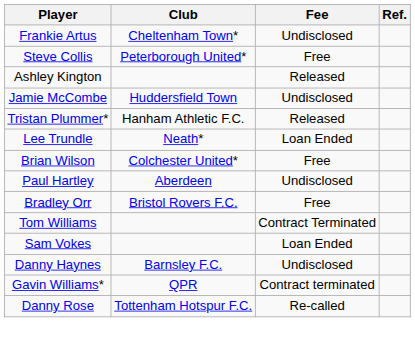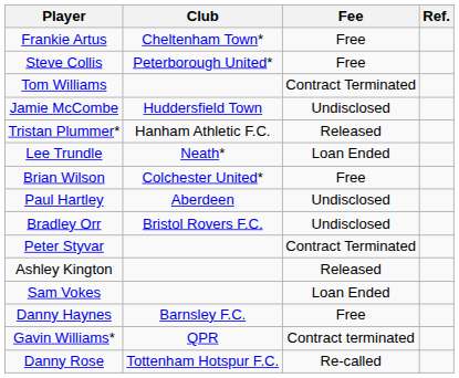Frankie Artus | Fee: Undisclosed -> Free
rows swapped: Ashley Kington <-> Tom Williams
Bradley Orr | Fee: Free -> Undisclosed
+ row: Peter Styvar | Contract Terminated
Danny Haynes | Fee: Undisclosed -> Free
